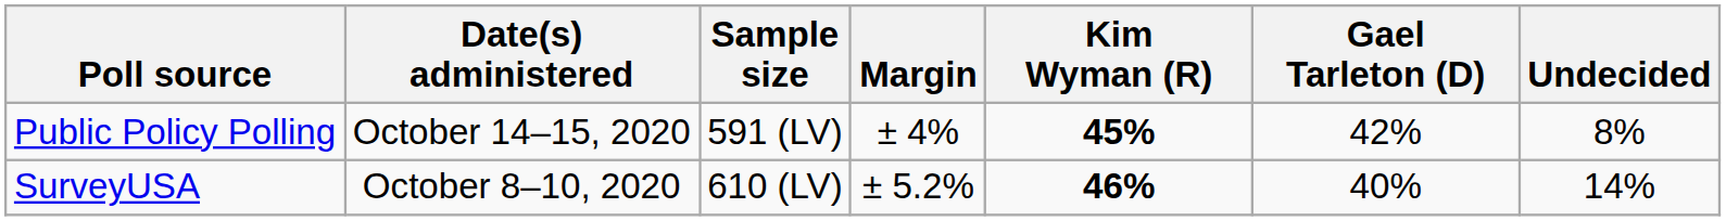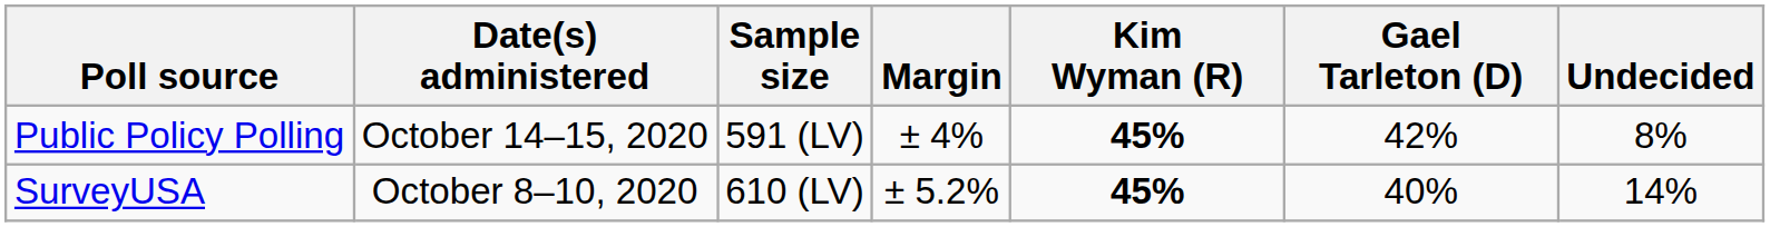SurveyUSA | Kim Wyman (R): 46% -> 45%
